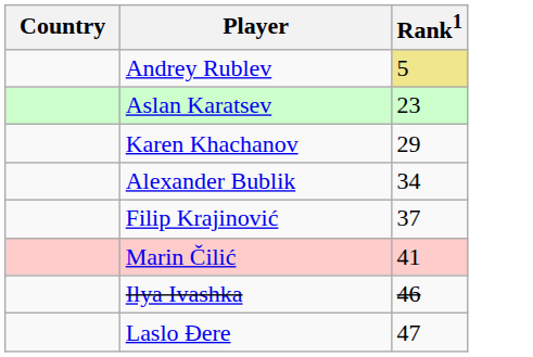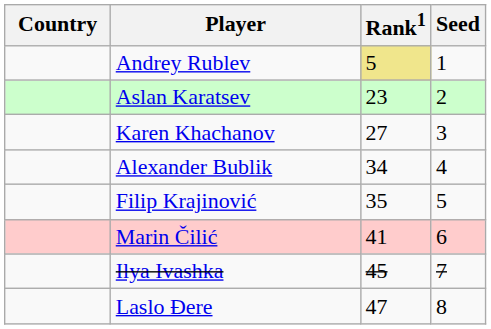+ column: Seed | 1 | 2 | 3 | 4 | 5 | 6 | 7 | 8
Karen Khachanov | Rank1: 29 -> 27
Filip Krajinović | Rank1: 37 -> 35
Ilya Ivashka | Rank1: 46 -> 45
